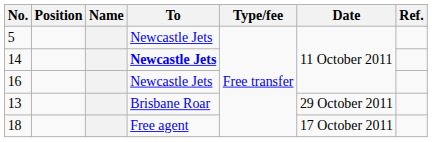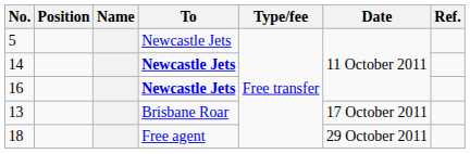16 | To: normal -> bold
13 | Date: 29 October 2011 -> 17 October 2011
18 | Date: 17 October 2011 -> 29 October 2011
